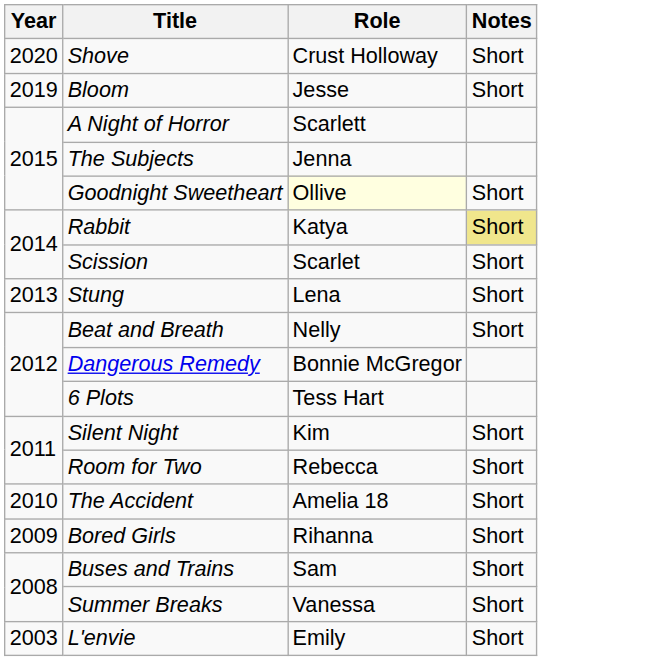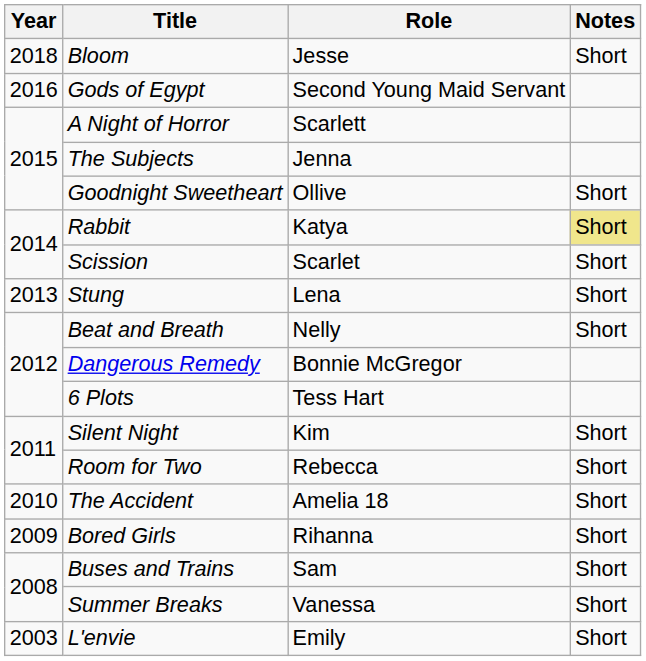- row: 2020 | Shove | Crust Holloway | Short
Bloom | Year: 2019 -> 2018
+ row: 2016 | Gods of Egypt | Second Young Maid Servant
Goodnight Sweetheart | Role: lightyellow background -> no background
